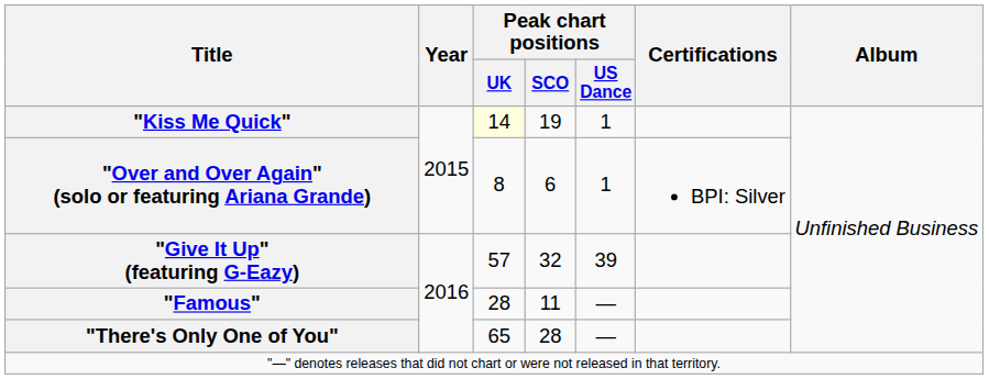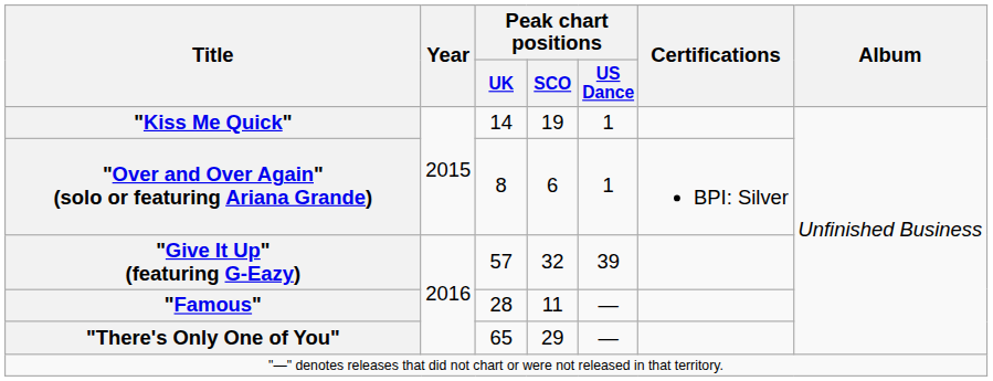"Kiss Me Quick" | Peak chart positions / UK: lightyellow background -> no background
"There's Only One of You" | Peak chart positions / SCO: 28 -> 29
